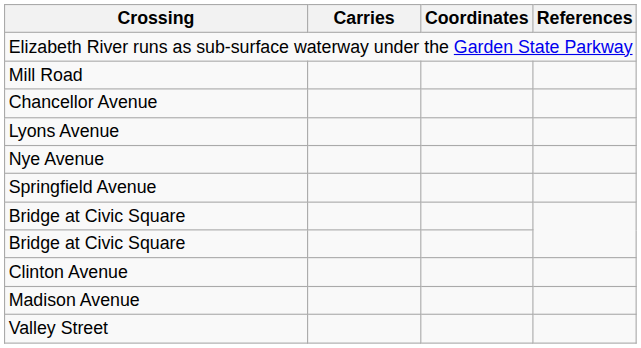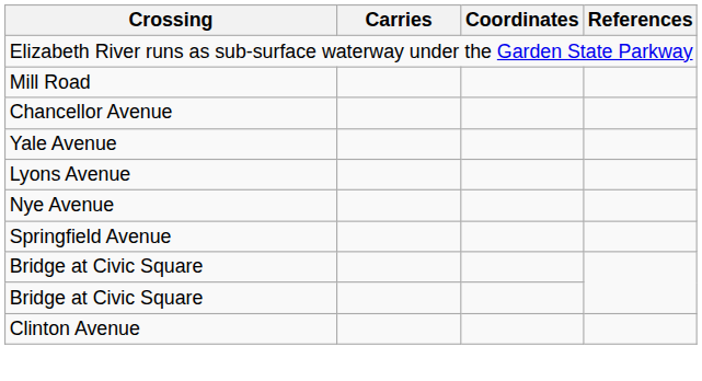+ row: Yale Avenue
- row: Madison Avenue
- row: Valley Street
